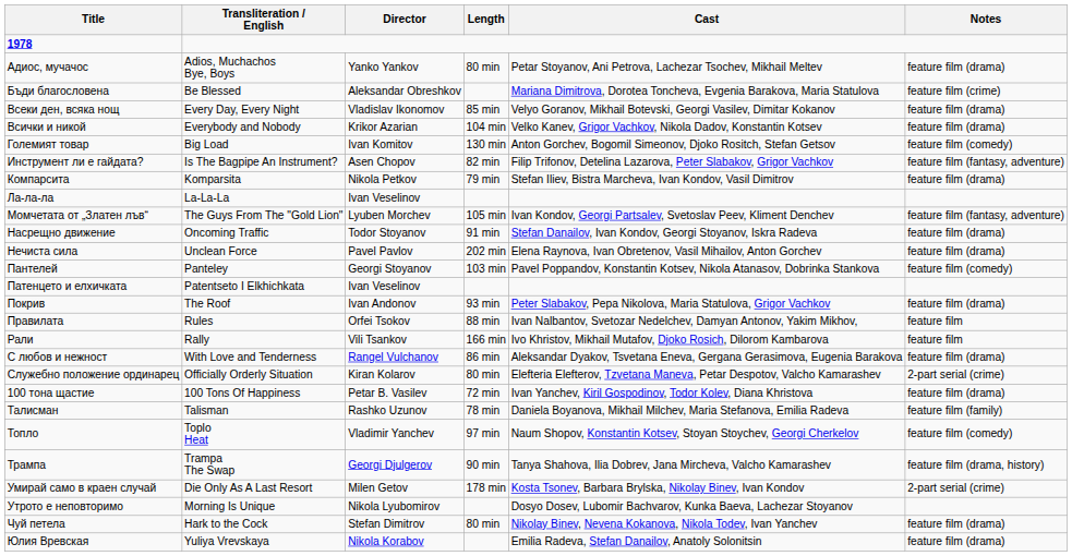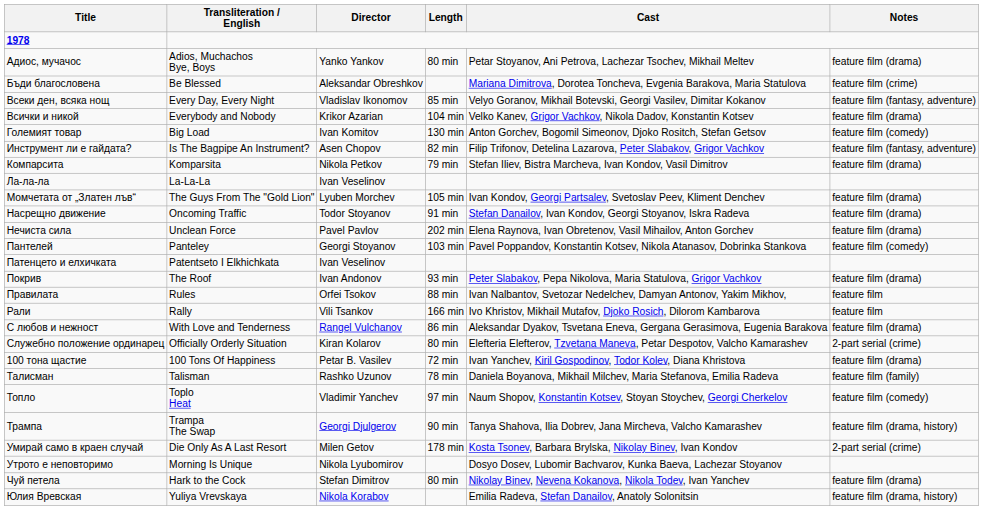Всеки ден, всяка нощ | Notes: feature film (drama) -> feature film (fantasy, adventure)
Момчетата от „Златен лъв“ | Notes: feature film (fantasy, adventure) -> feature film (drama)
Юлия Вревская | Notes: feature film (drama) -> feature film (drama, history)
